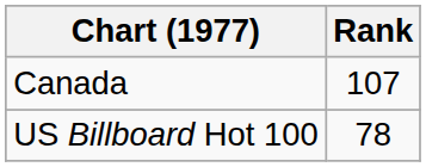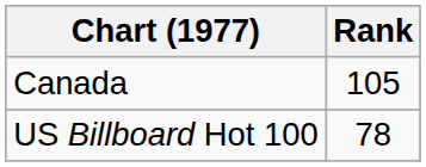Canada | Rank: 107 -> 105
